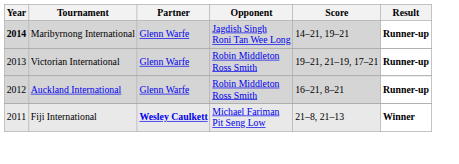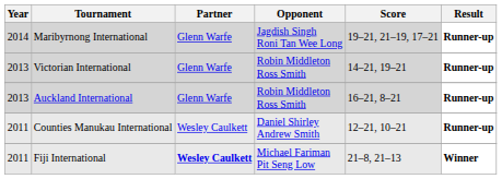Maribyrnong International | Year: bold -> normal
Maribyrnong International | Score: 14–21, 19–21 -> 19–21, 21–19, 17–21
Victorian International | Score: 19–21, 21–19, 17–21 -> 14–21, 19–21
Auckland International | Year: 2012 -> 2013
+ row: 2011 | Counties Manukau International | Wesley Caulkett | Daniel Shirley Andrew Smith | 12–21, 10–21 | Runner-up
